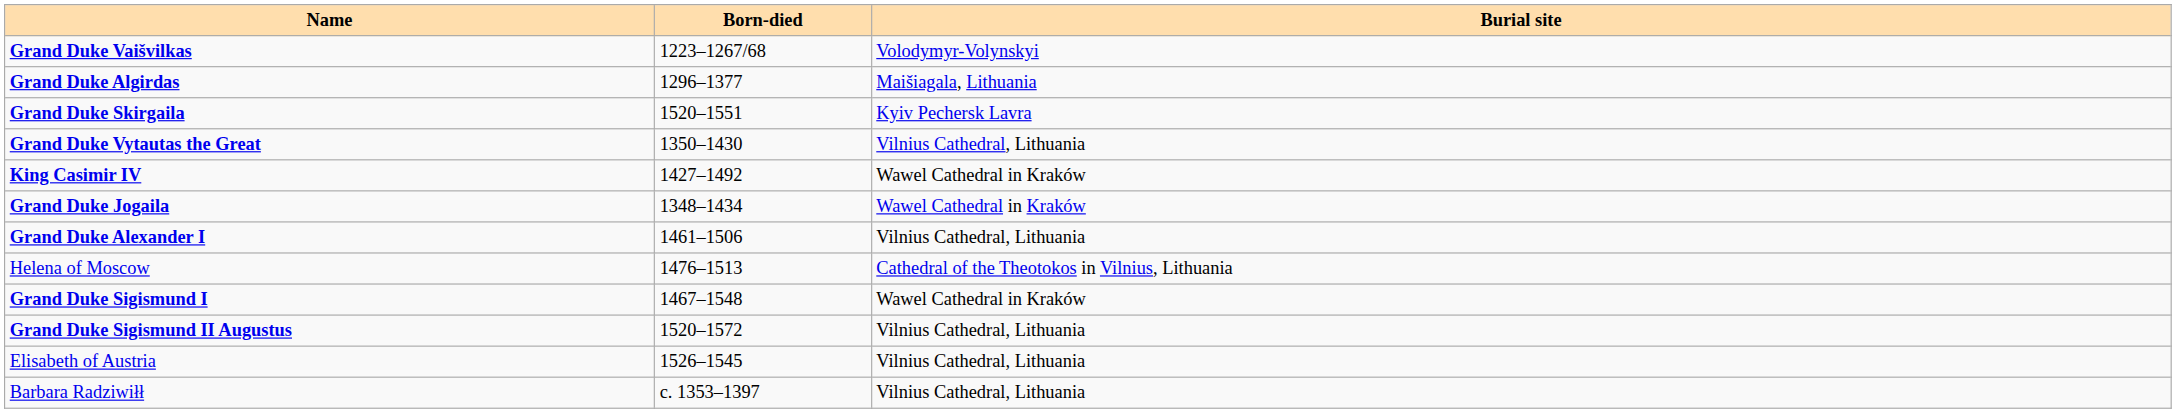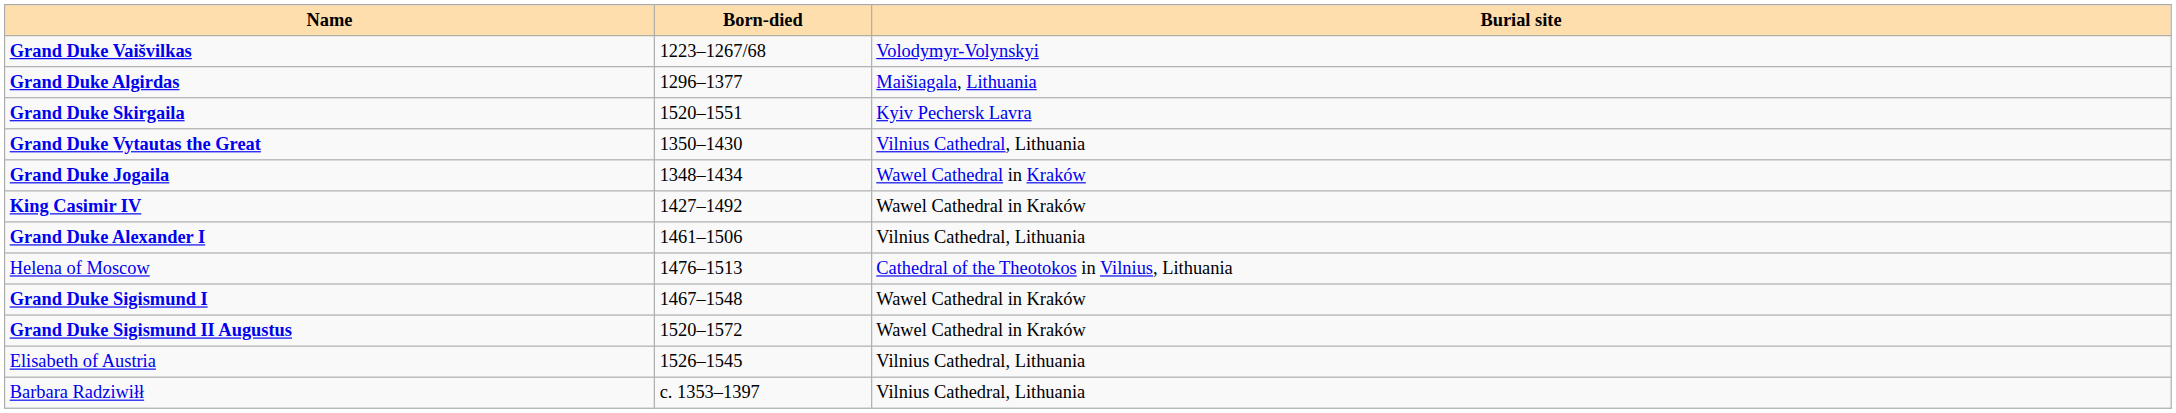rows swapped: Grand Duke Jogaila <-> King Casimir IV
Grand Duke Sigismund II Augustus | Burial site: Vilnius Cathedral, Lithuania -> Wawel Cathedral in Kraków
